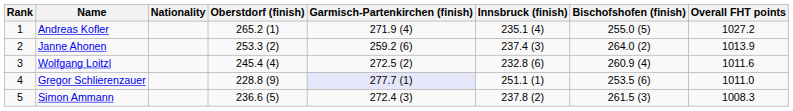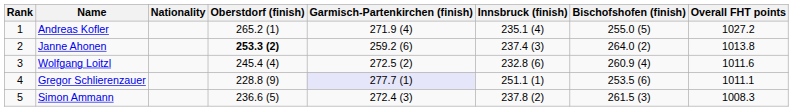Janne Ahonen | Oberstdorf (finish): normal -> bold
Janne Ahonen | Overall FHT points: 1013.9 -> 1013.8
Gregor Schlierenzauer | Overall FHT points: 1011.0 -> 1011.1
